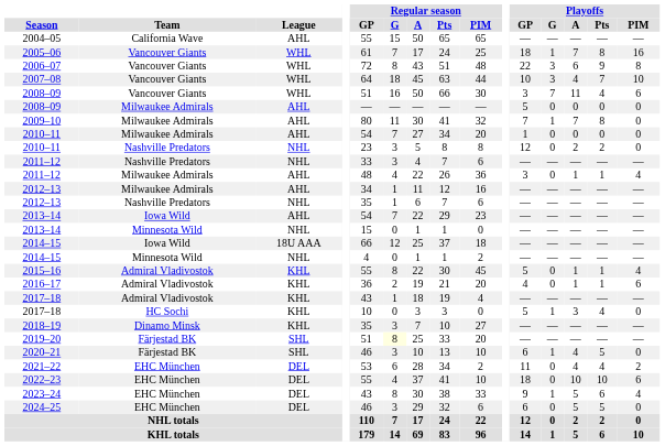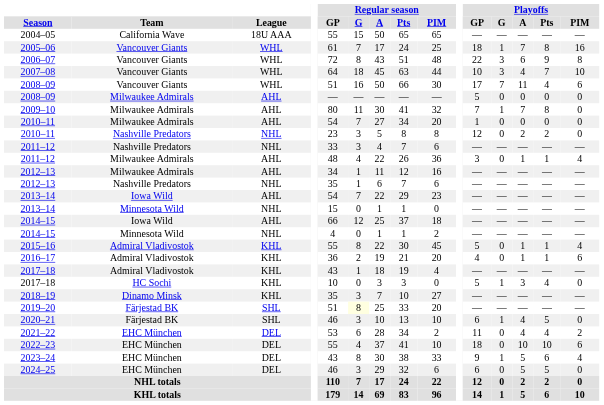2004–05 | League: AHL -> 18U AAA
2008–09 / Vancouver Giants | Playoffs / GP: 3 -> 17
2014–15 / Iowa Wild | League: 18U AAA -> AHL
